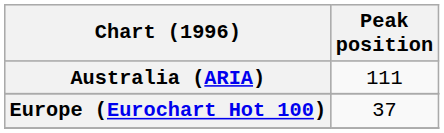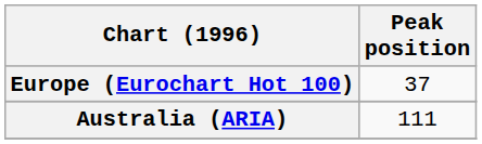rows swapped: Australia (ARIA) <-> Europe (Eurochart Hot 100)
